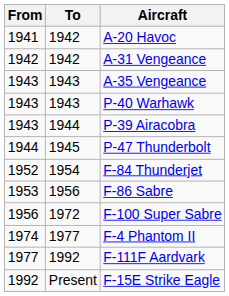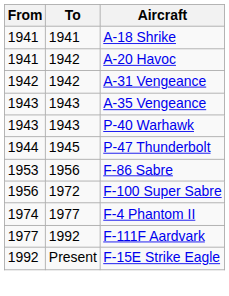+ row: 1941 | 1941 | A-18 Shrike
- row: 1943 | 1944 | P-39 Airacobra
- row: 1952 | 1954 | F-84 Thunderjet
